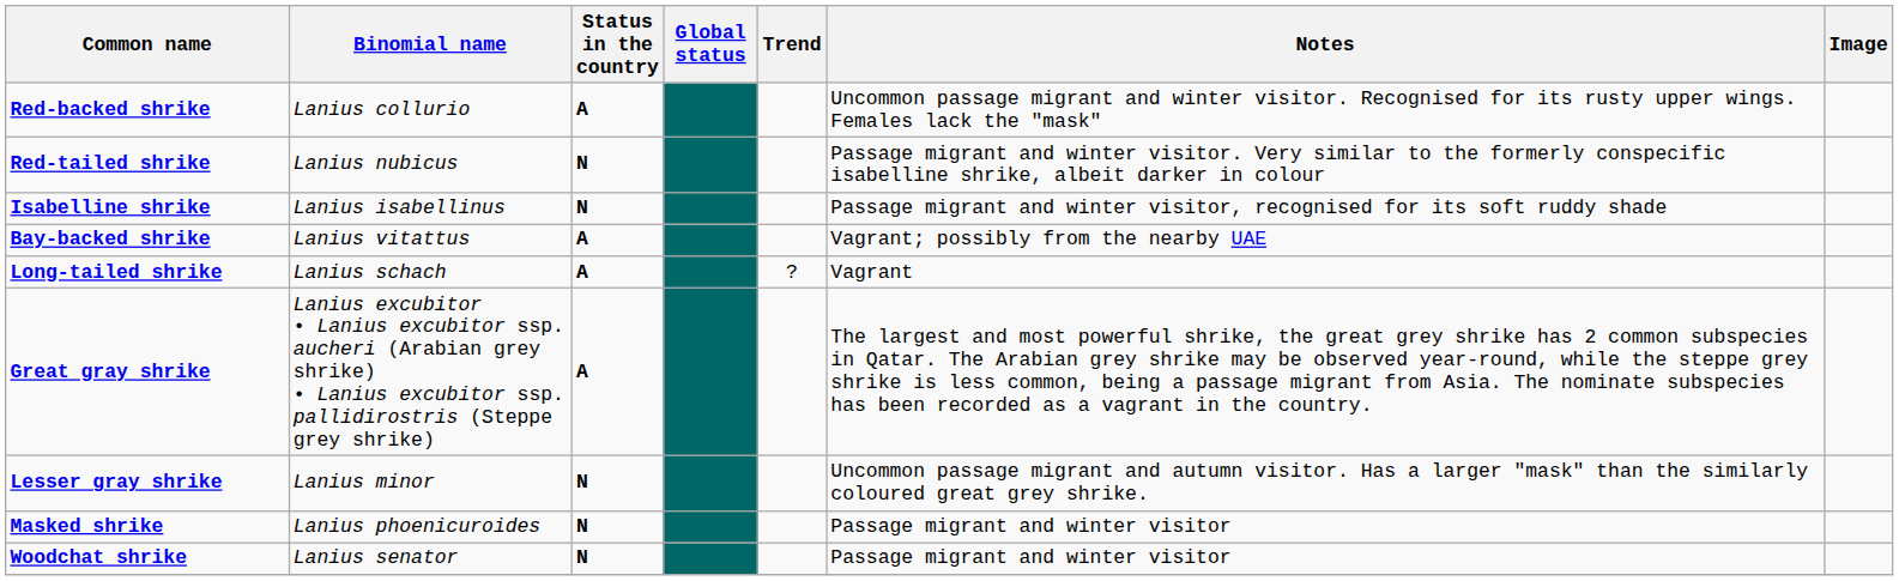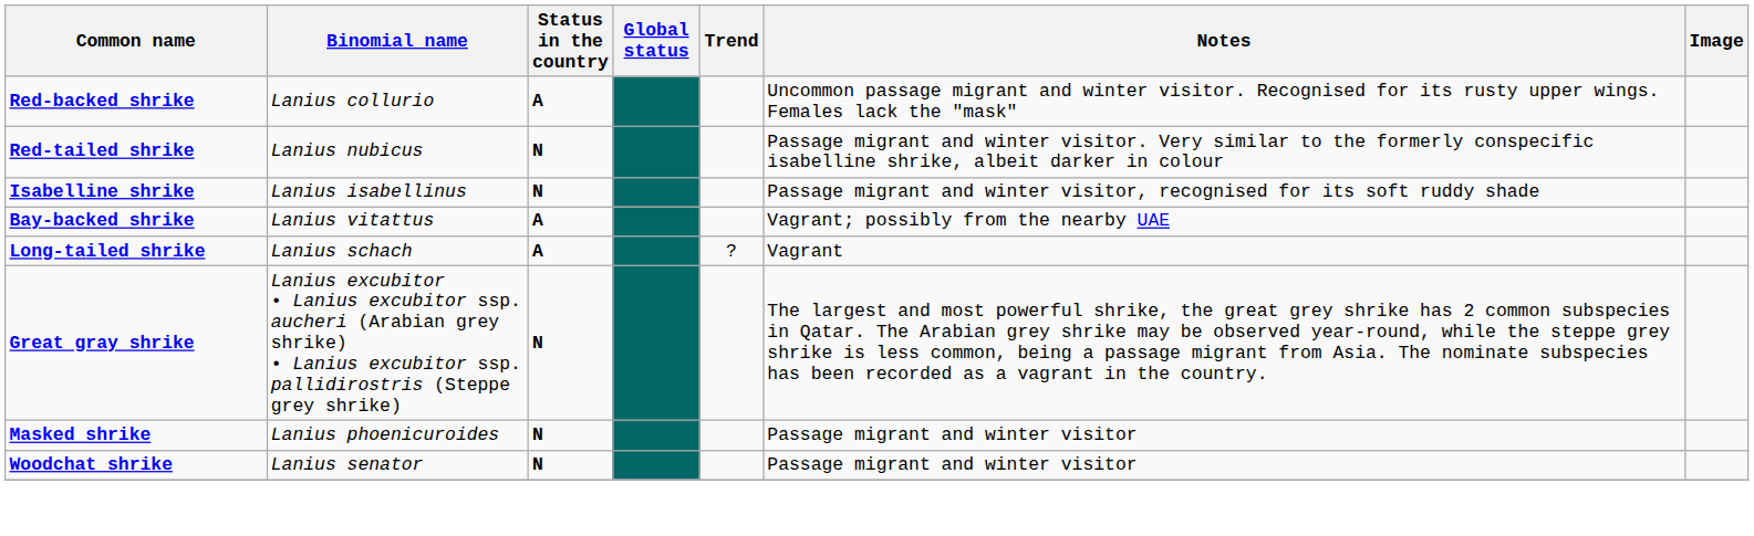Great gray shrike | Status in the country: A -> N
- row: Lesser gray shrike | Lanius minor | N | Uncommon passage migrant and autumn visitor. Has a larger "mask" than the similarly coloured great grey shrike.
